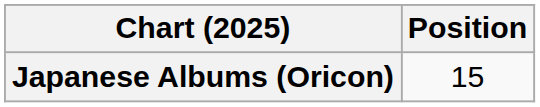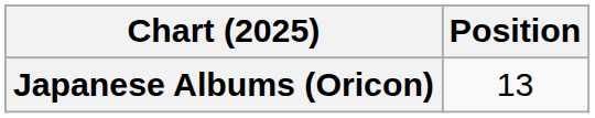Japanese Albums (Oricon) | Position: 15 -> 13
